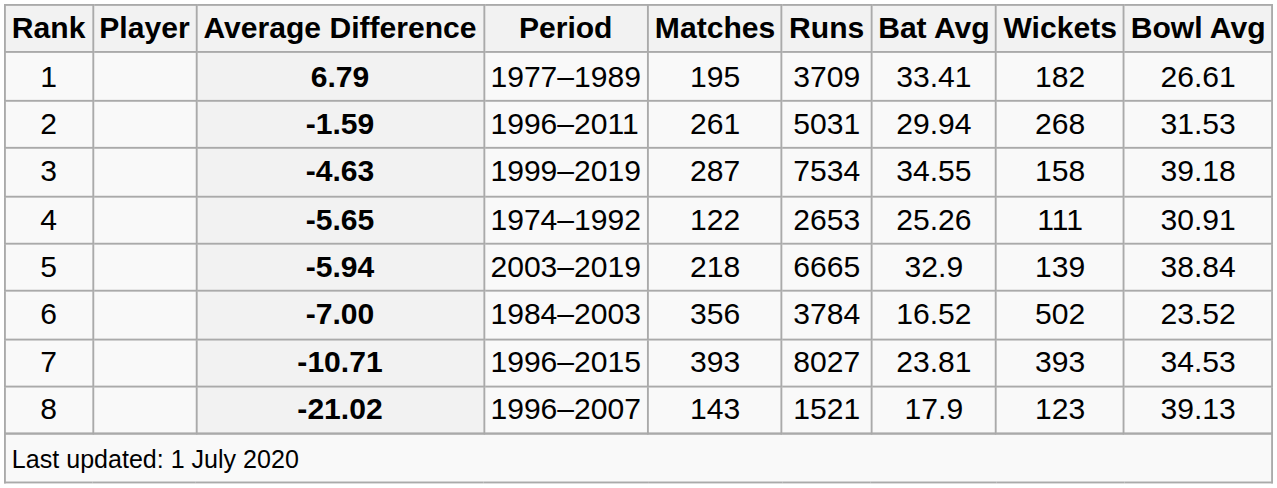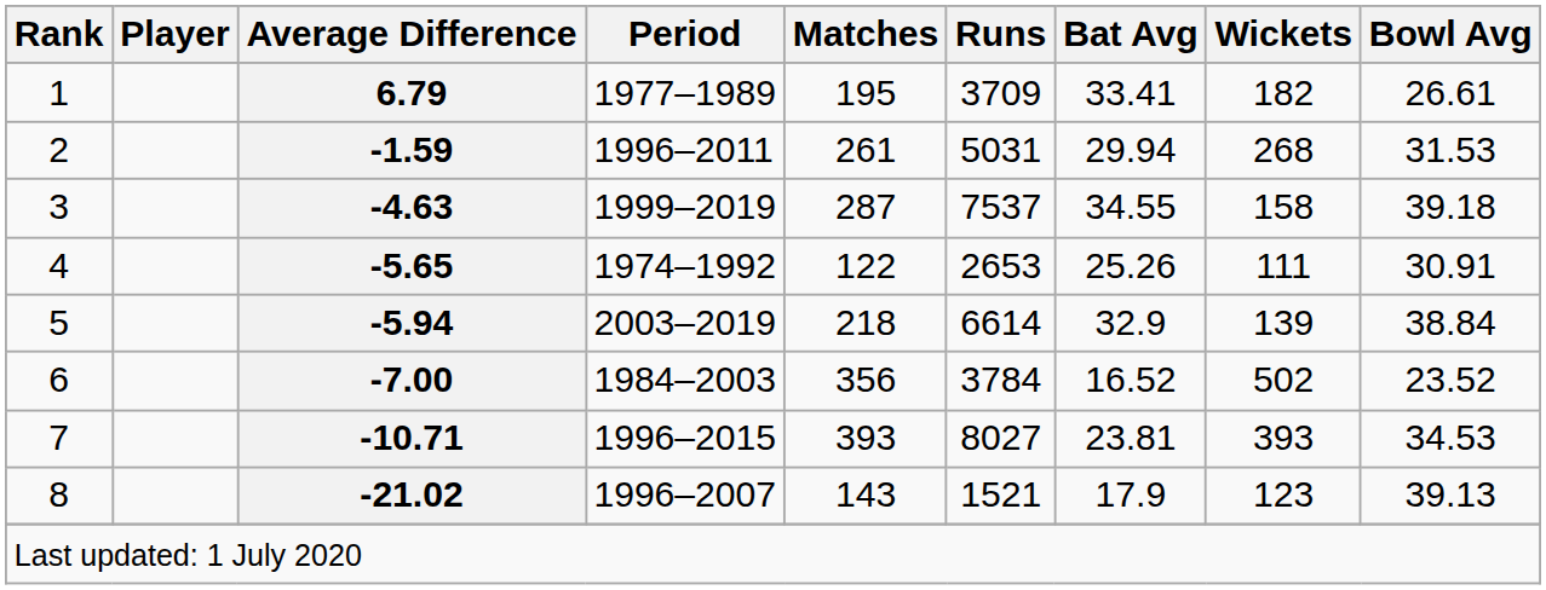3 | Runs: 7534 -> 7537
5 | Runs: 6665 -> 6614
